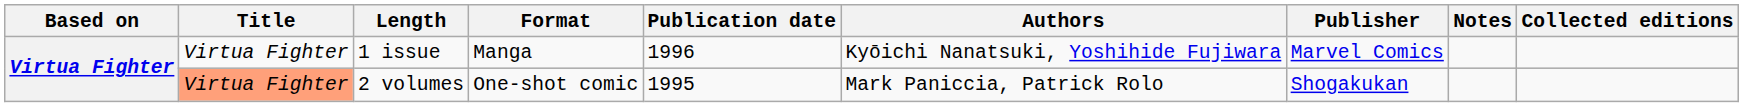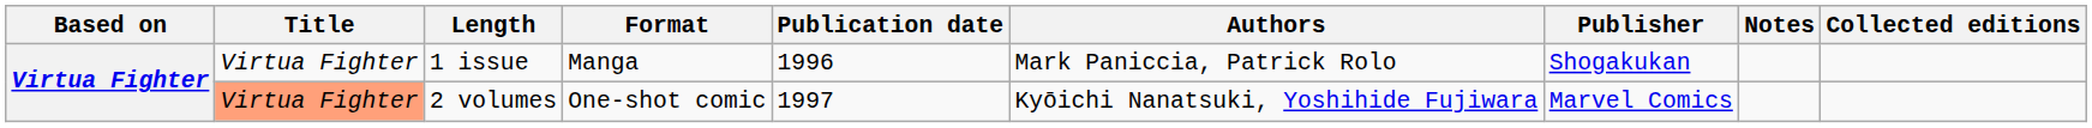1 issue | Authors: Kyōichi Nanatsuki, Yoshihide Fujiwara -> Mark Paniccia, Patrick Rolo
1 issue | Publisher: Marvel Comics -> Shogakukan
2 volumes | Publication date: 1995 -> 1997
2 volumes | Authors: Mark Paniccia, Patrick Rolo -> Kyōichi Nanatsuki, Yoshihide Fujiwara
2 volumes | Publisher: Shogakukan -> Marvel Comics
